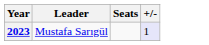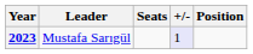+ column: Position
